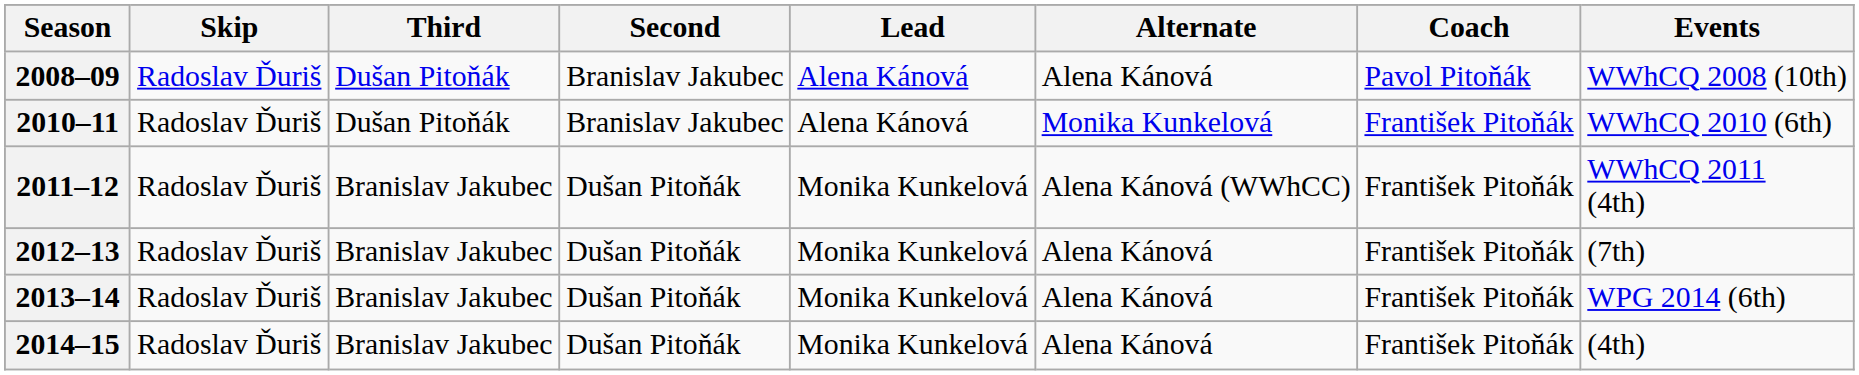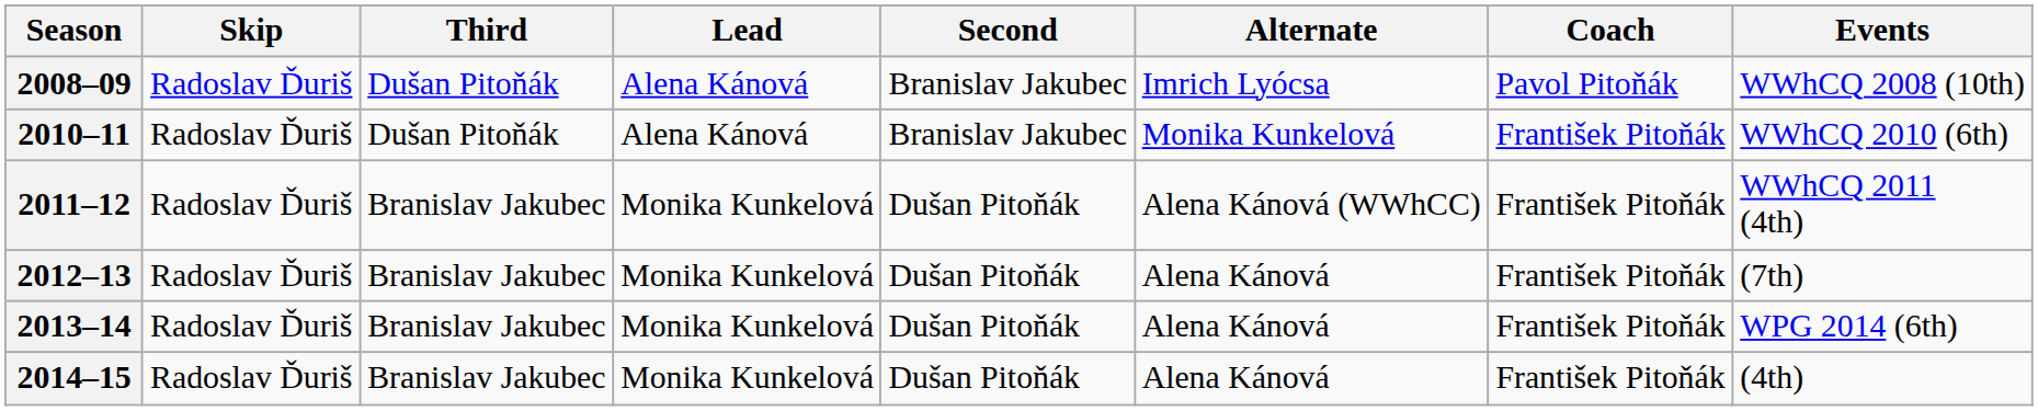columns swapped: Second <-> Lead
2008–09 | Alternate: Alena Kánová -> Imrich Lyócsa
